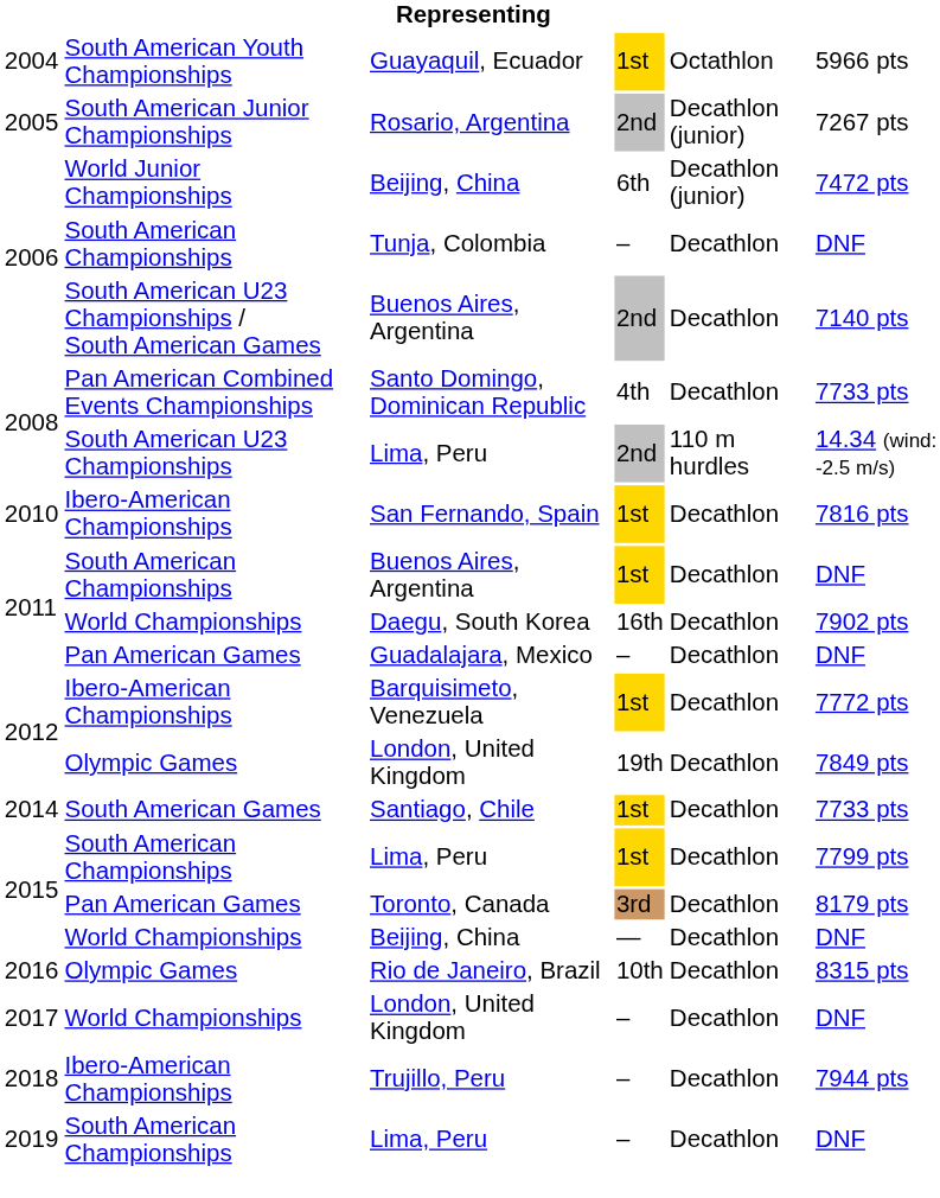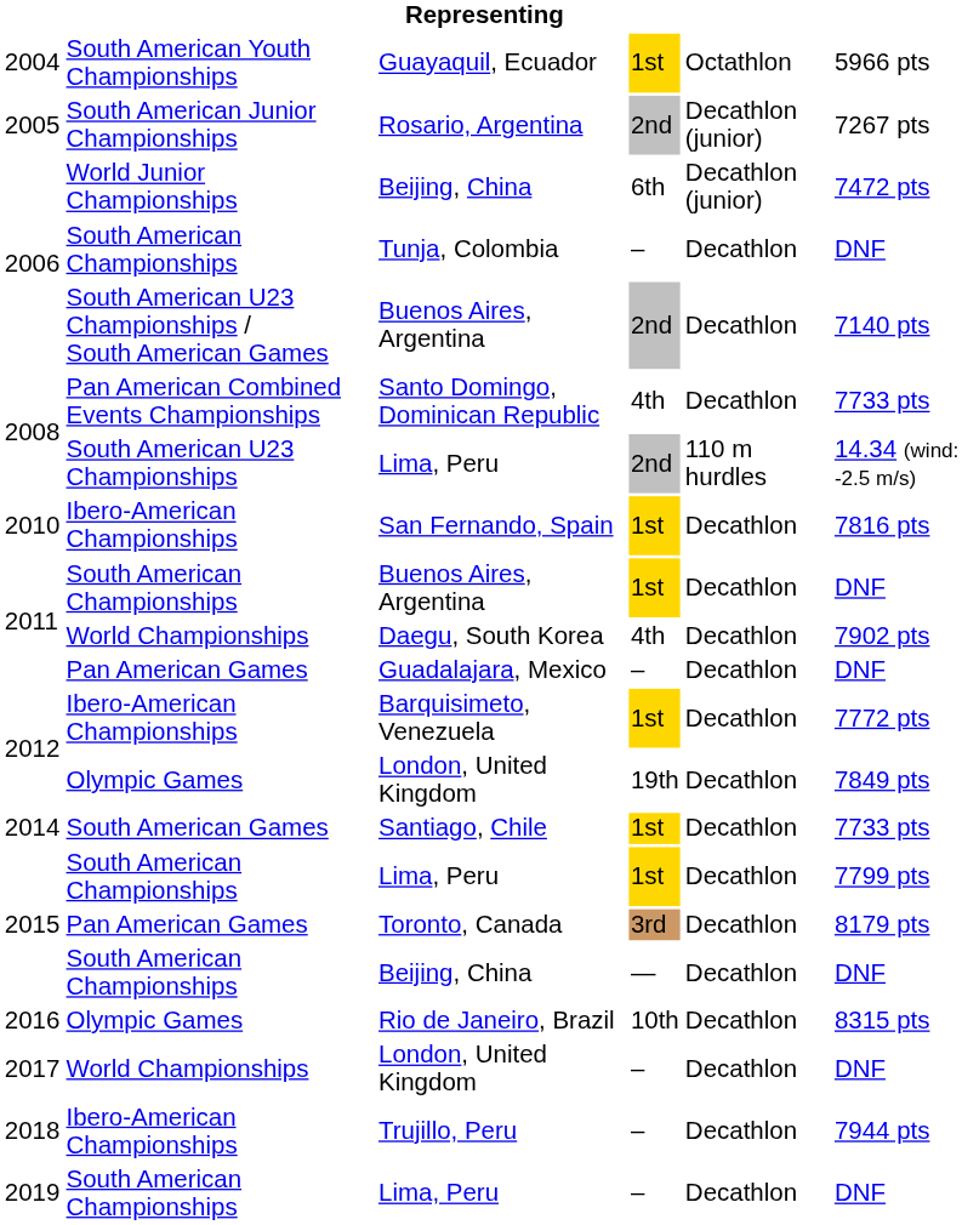Daegu, South Korea | column 4: 16th -> 4th
2015 / Beijing, China | column 2: World Championships -> South American Championships
